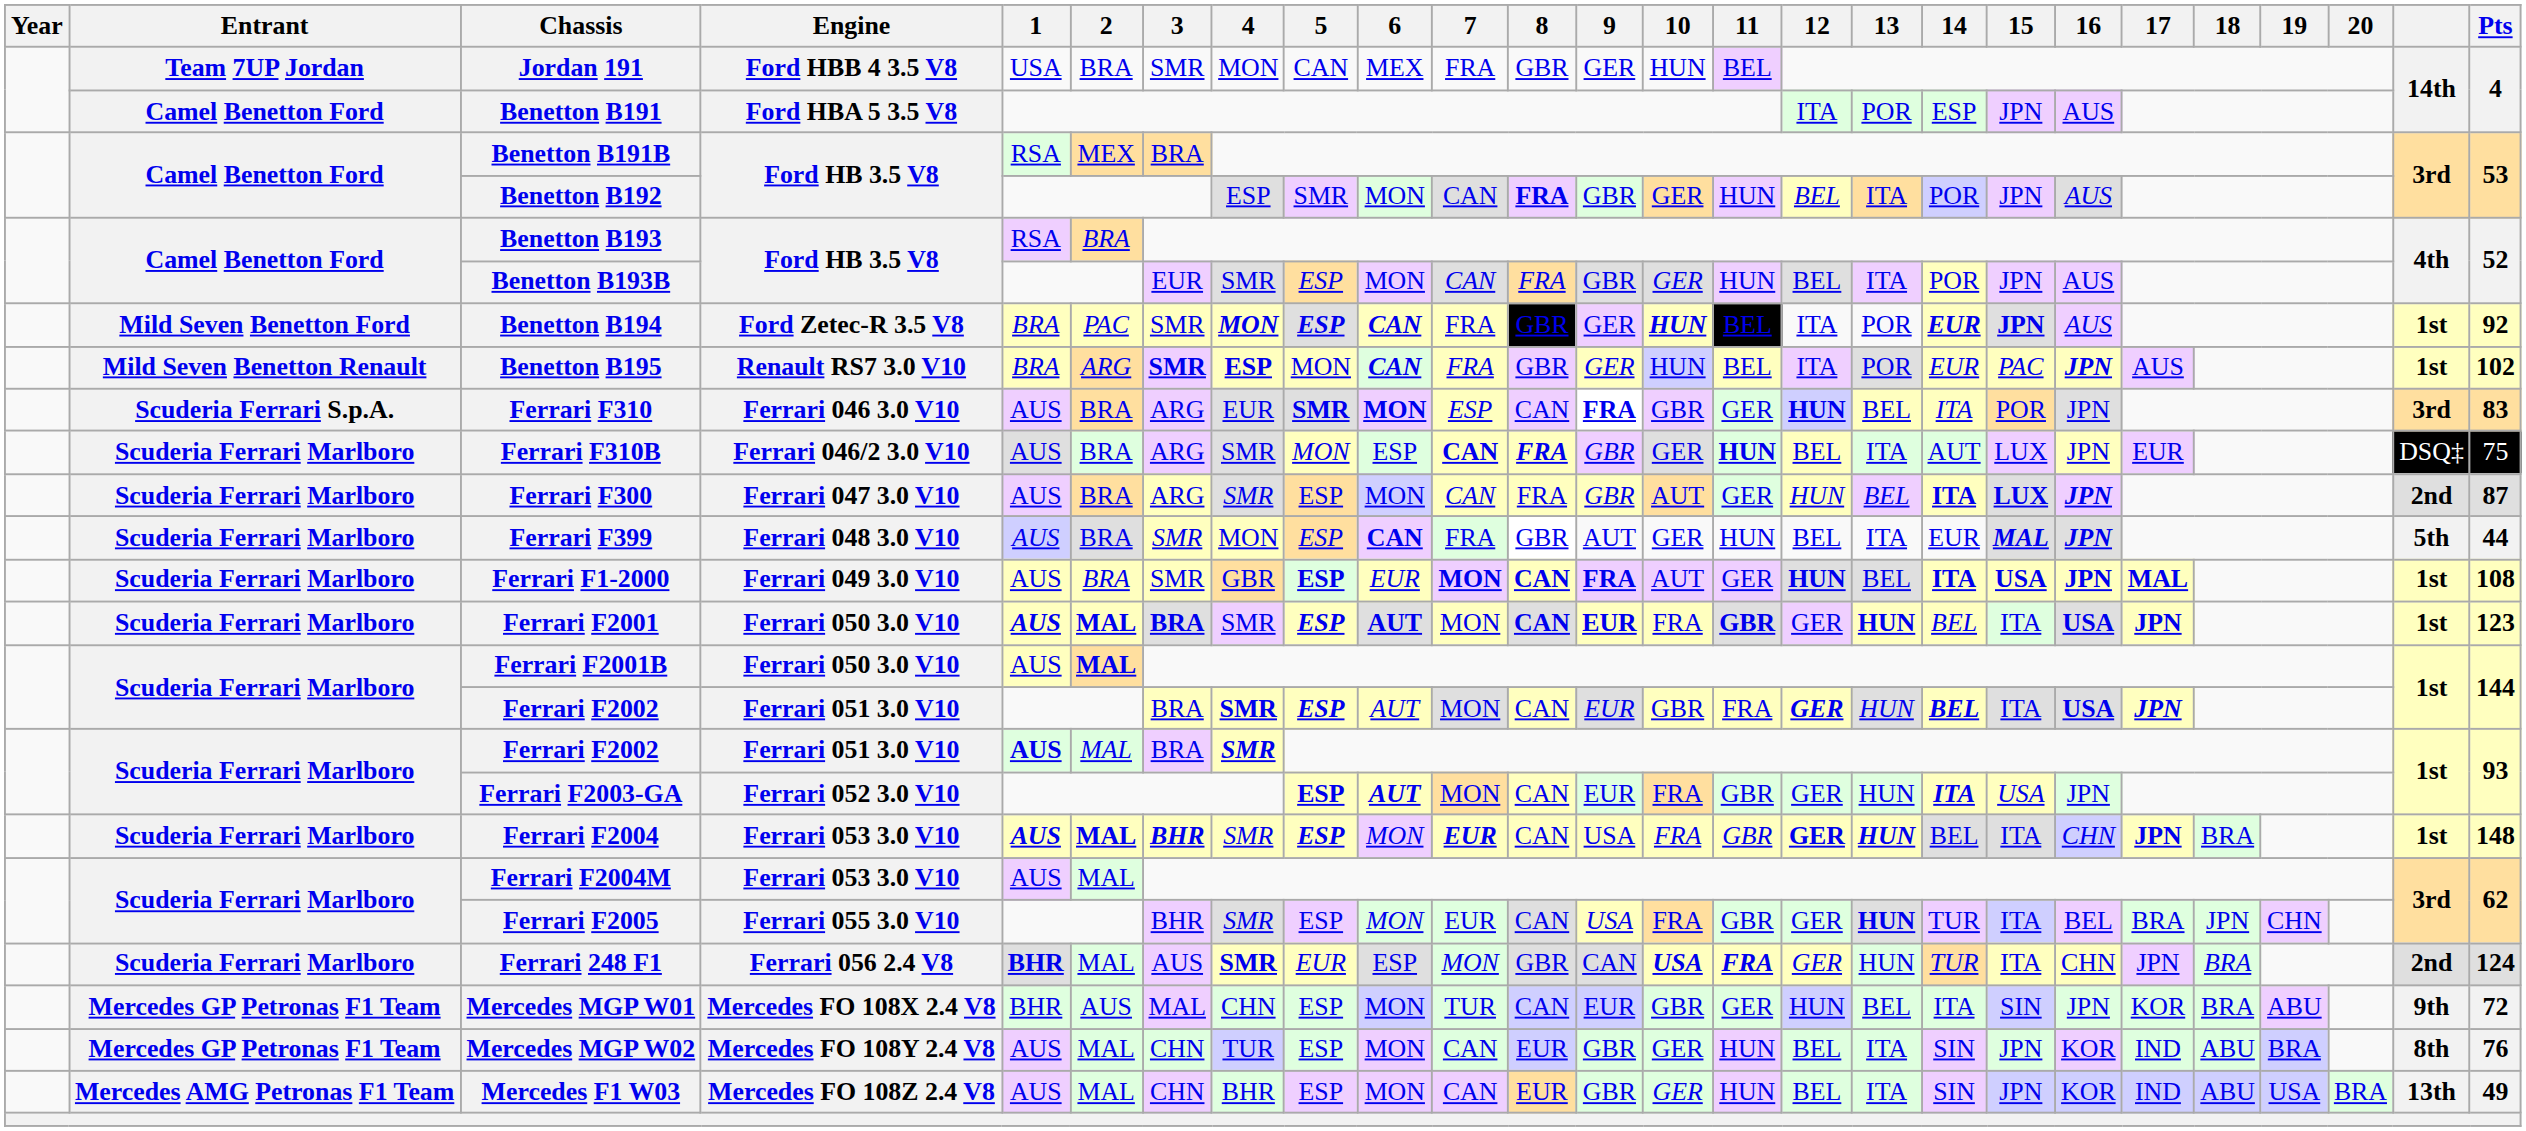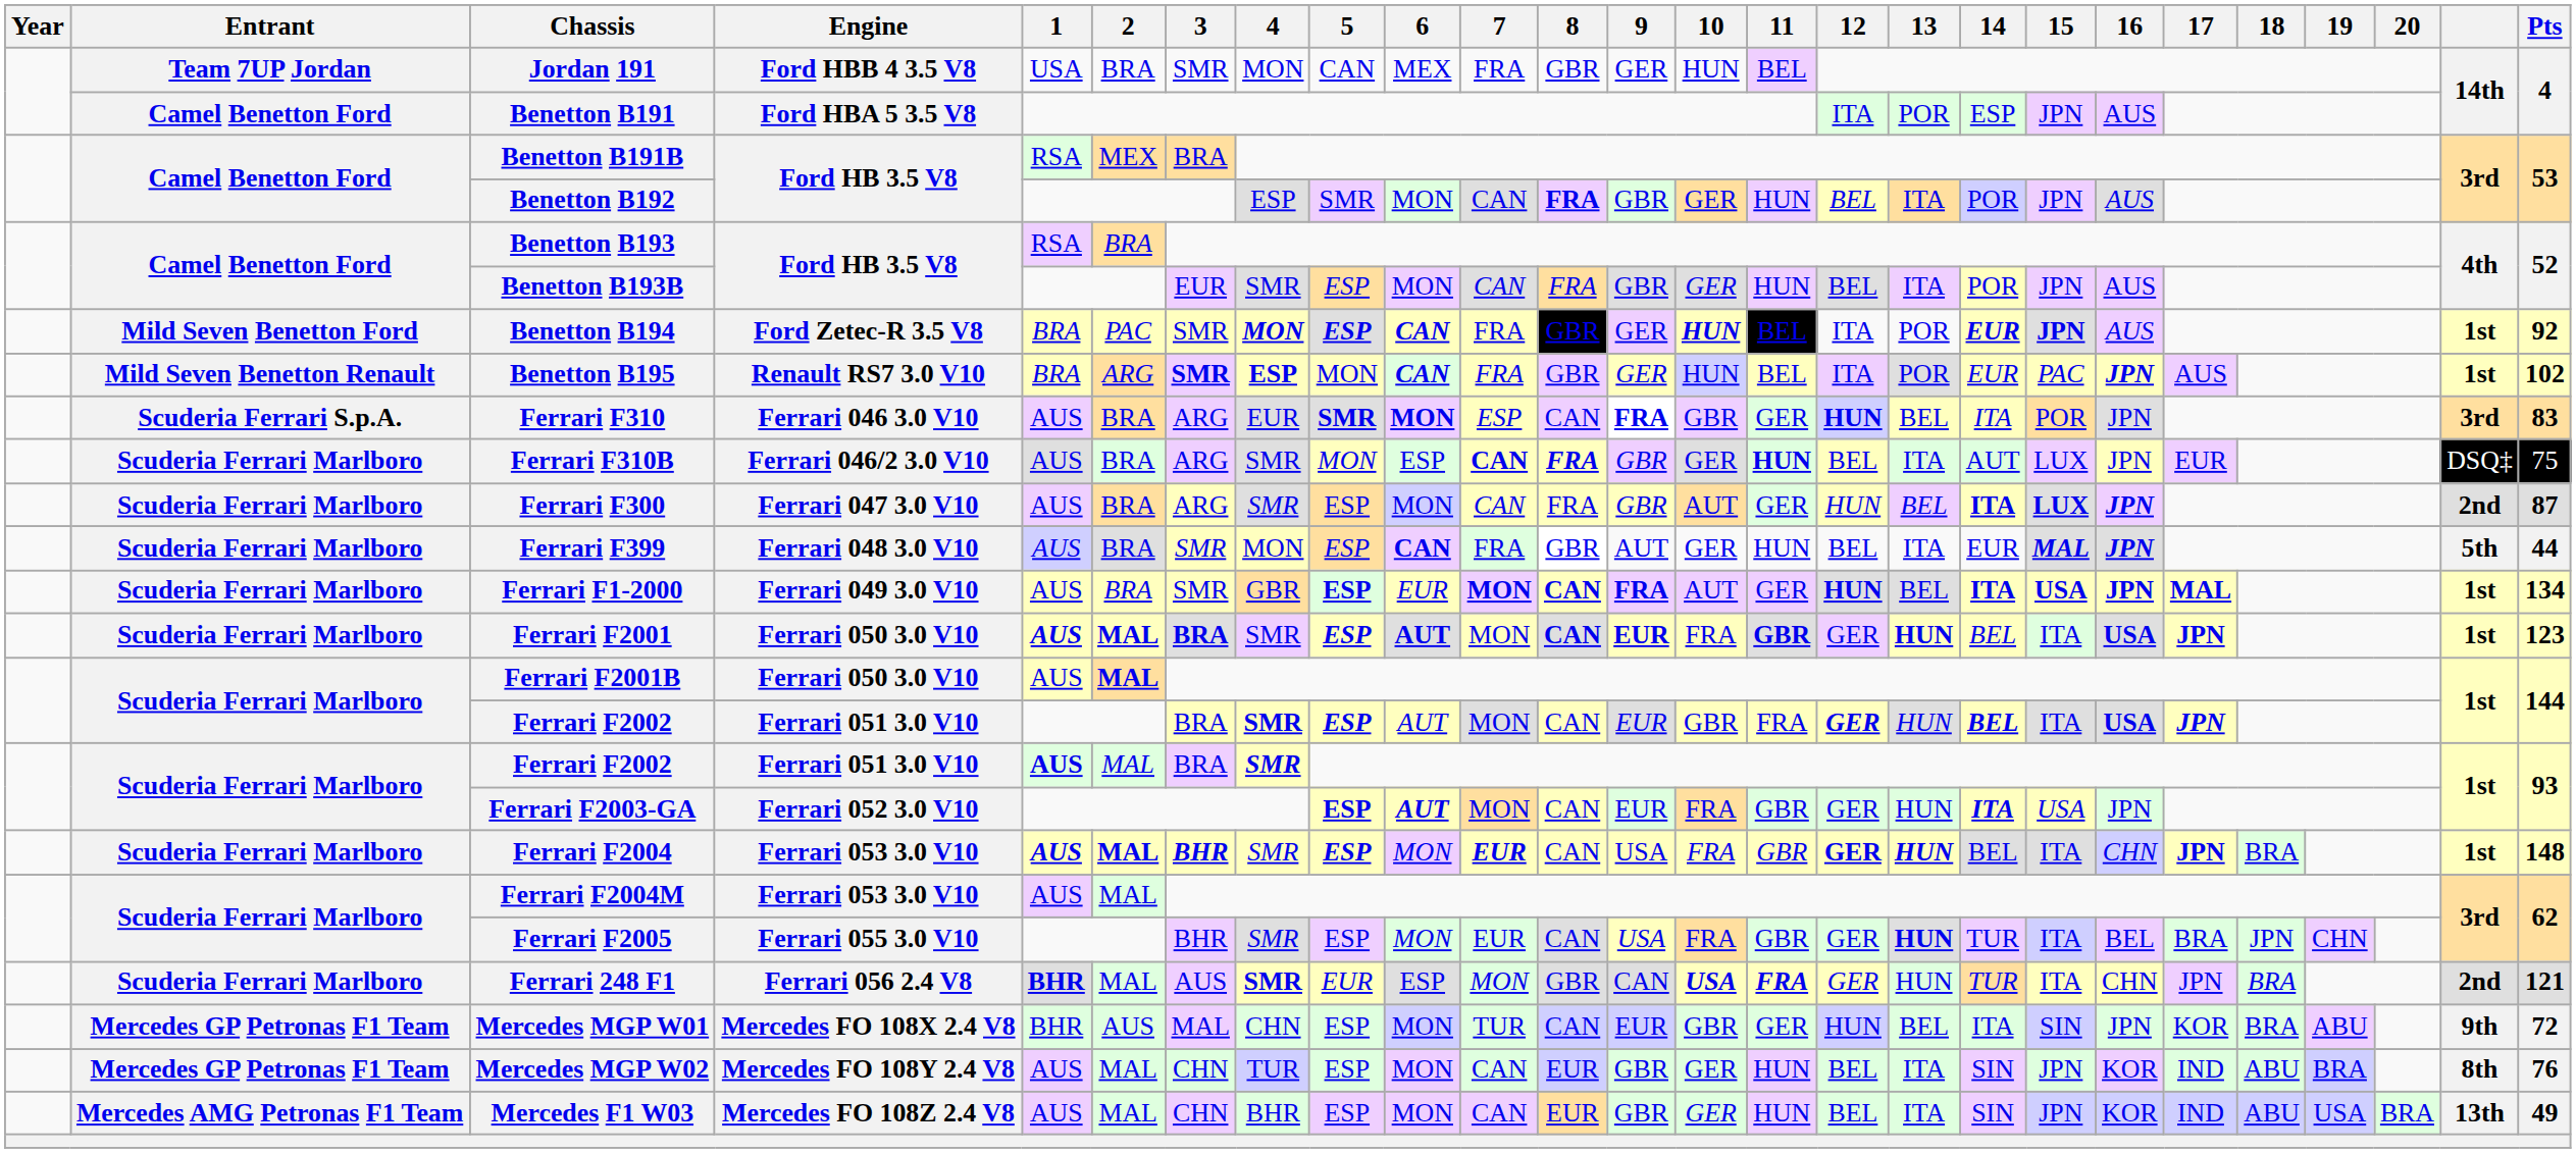Ferrari F1-2000 | Pts: 108 -> 134
Ferrari 248 F1 | Pts: 124 -> 121
